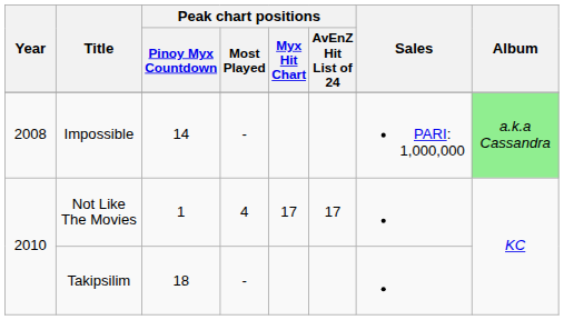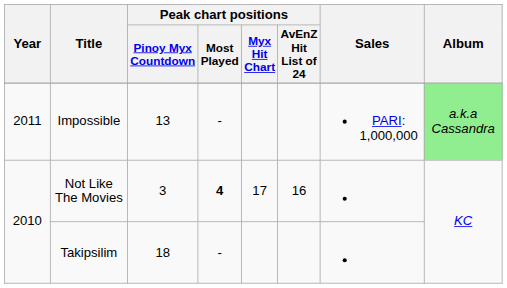Impossible | Year: 2008 -> 2011
Impossible | Peak chart positions / Pinoy Myx Countdown: 14 -> 13
Not Like The Movies | Peak chart positions / Pinoy Myx Countdown: 1 -> 3
Not Like The Movies | Peak chart positions / Most Played: normal -> bold
Not Like The Movies | Peak chart positions / AvEnZ Hit List of 24: 17 -> 16
